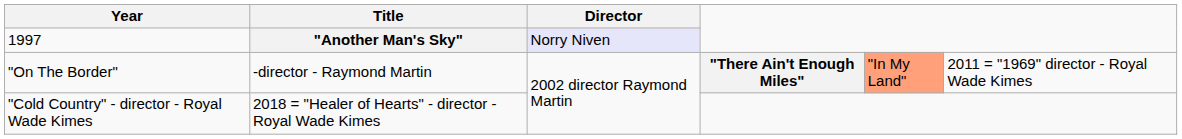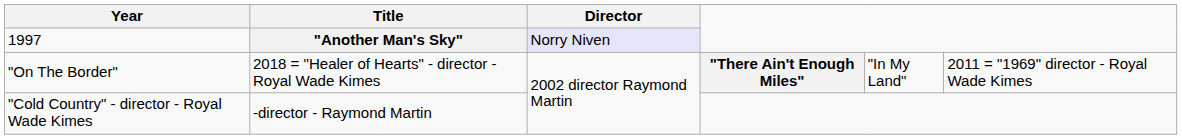"On The Border" | Title: -director - Raymond Martin -> 2018 = "Healer of Hearts" - director - Royal Wade Kimes
"On The Border" | column 5: lightsalmon background -> no background
"Cold Country" - director - Royal Wade Kimes | Title: 2018 = "Healer of Hearts" - director - Royal Wade Kimes -> -director - Raymond Martin
